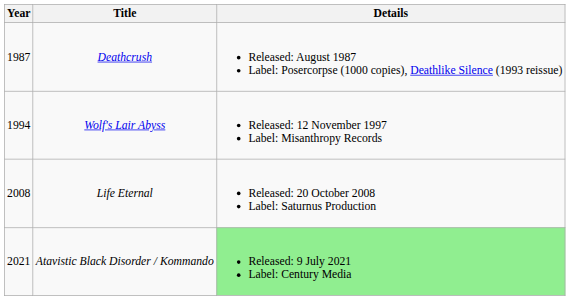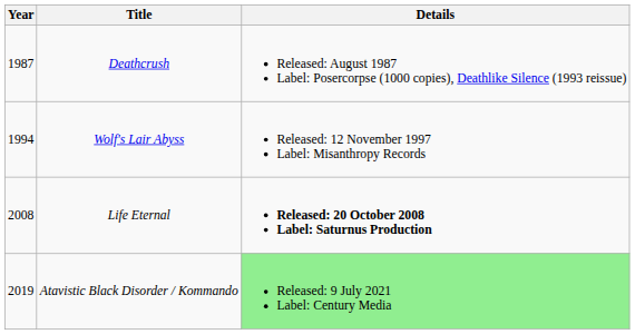Life Eternal | Details: normal -> bold
Atavistic Black Disorder / Kommando | Year: 2021 -> 2019
